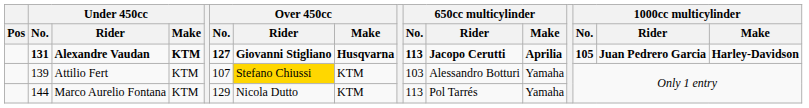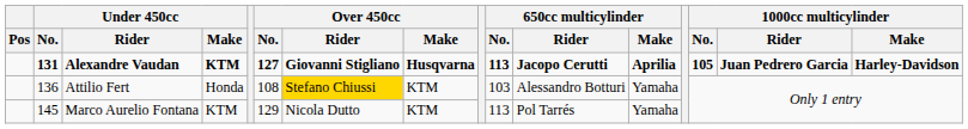Attilio Fert | Under 450cc / No.: 139 -> 136
Attilio Fert | Under 450cc / Make: KTM -> Honda
Attilio Fert | Over 450cc / No.: 107 -> 108
Marco Aurelio Fontana | Under 450cc / No.: 144 -> 145
